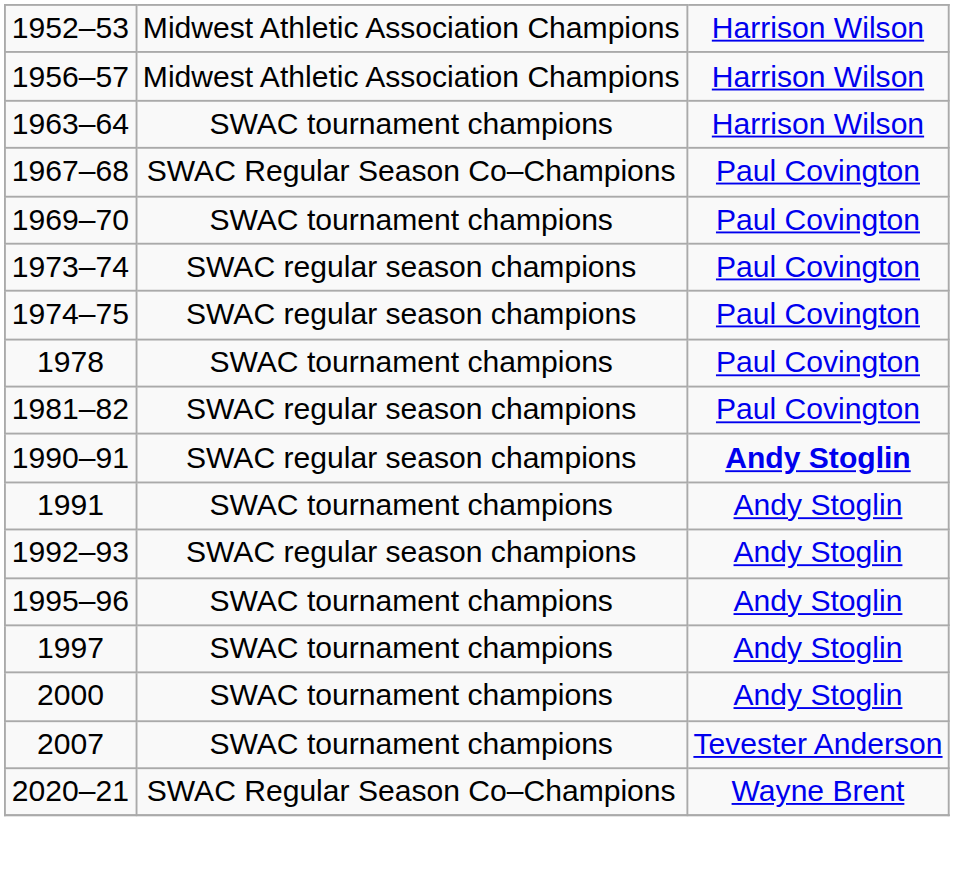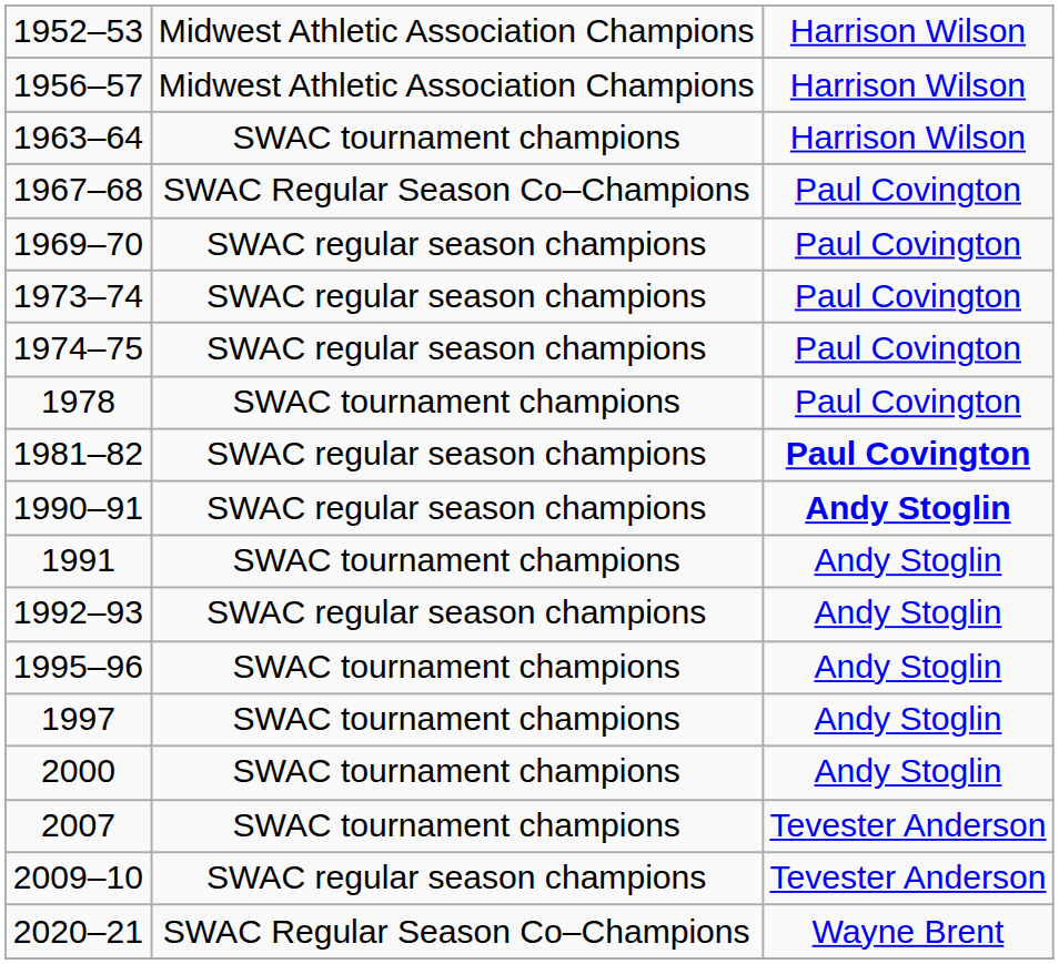1969–70 | column 2: SWAC tournament champions -> SWAC regular season champions
1981–82 | column 3: normal -> bold
+ row: 2009–10 | SWAC regular season champions | Tevester Anderson
